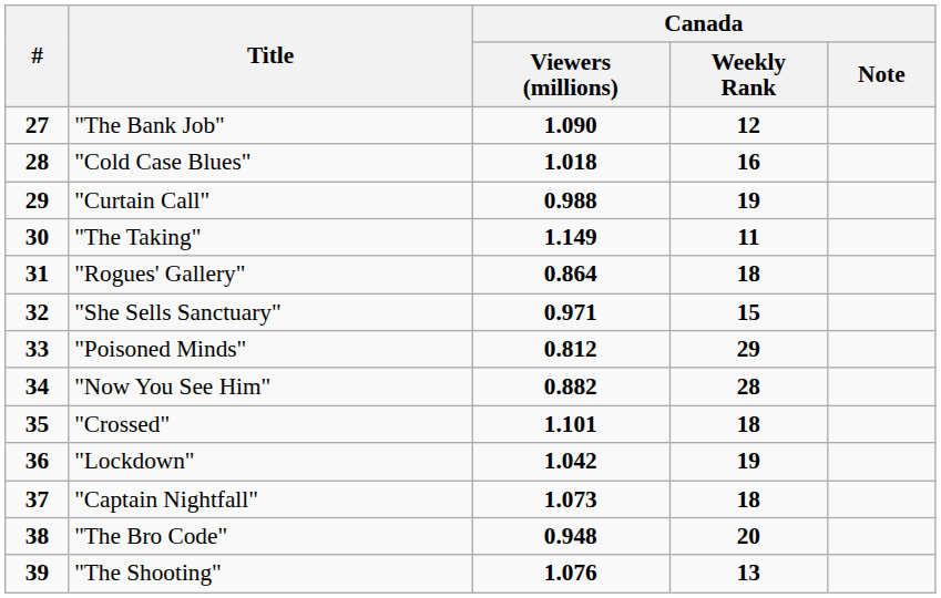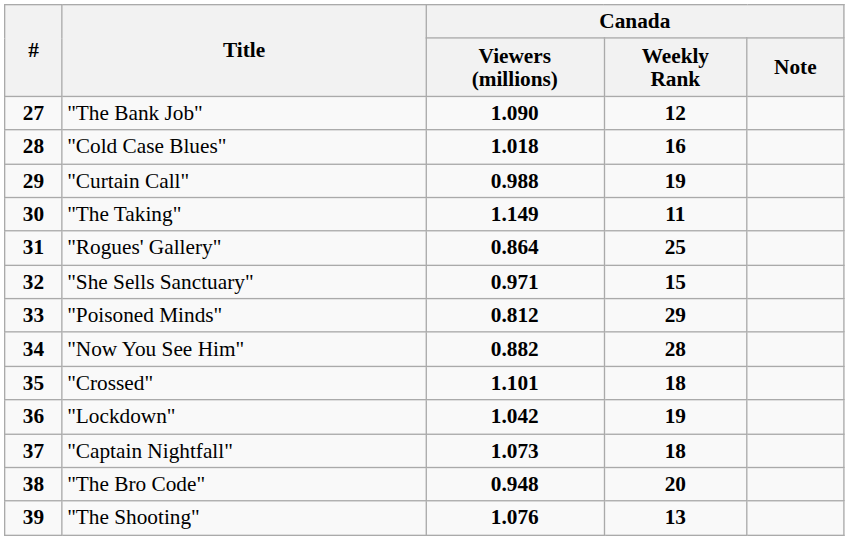"Rogues' Gallery" | Canada / Weekly Rank: 18 -> 25
